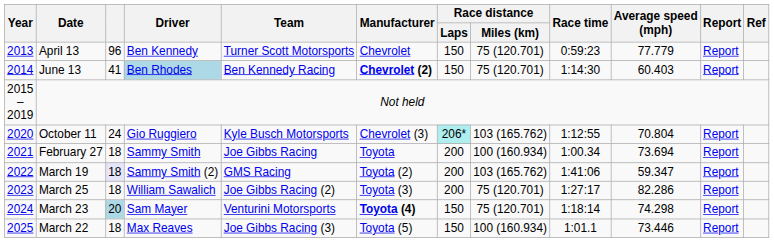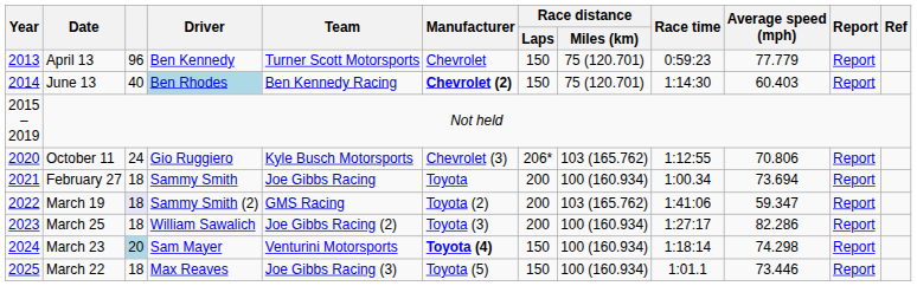June 13 | column 3: 41 -> 40
October 11 | Race distance / Laps: paleturquoise background -> no background
October 11 | Average speed (mph): 70.804 -> 70.806
March 25 | Race distance / Miles (km): 75 (120.701) -> 100 (160.934)
March 23 | Race distance / Miles (km): 75 (120.701) -> 100 (160.934)
